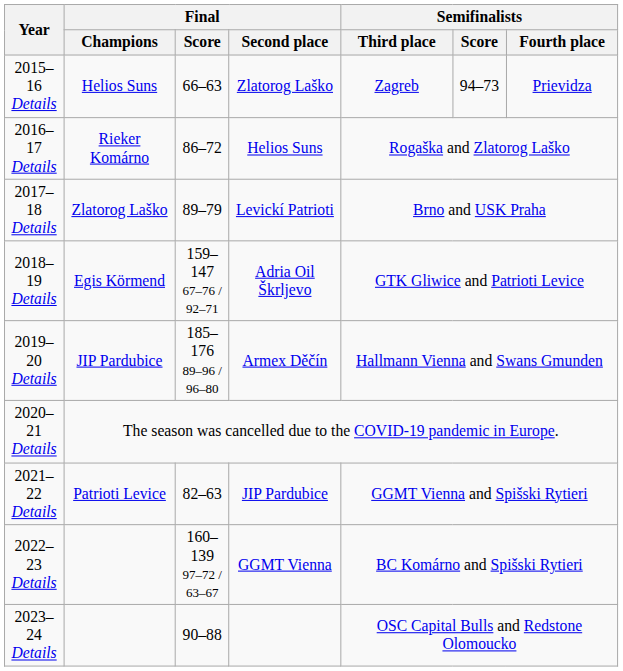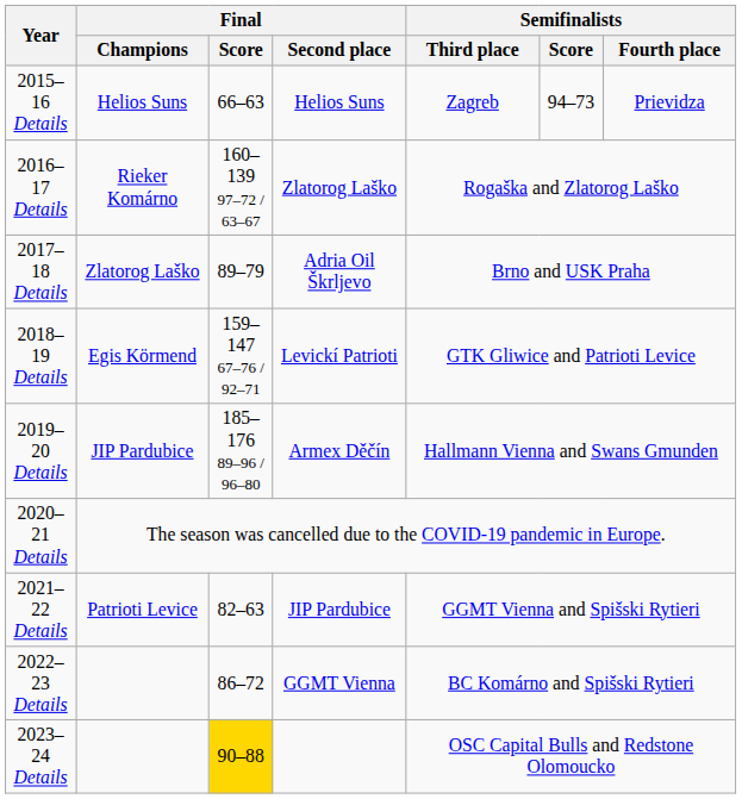2015–16 Details | Final / Second place: Zlatorog Laško -> Helios Suns
2016–17 Details | Final / Score: 86–72 -> 160–139 97–72 / 63–67
2016–17 Details | Final / Second place: Helios Suns -> Zlatorog Laško
2017–18 Details | Final / Second place: Levickí Patrioti -> Adria Oil Škrljevo
2018–19 Details | Final / Second place: Adria Oil Škrljevo -> Levickí Patrioti
2022–23 Details | Final / Score: 160–139 97–72 / 63–67 -> 86–72
2023–24 Details | Final / Score: no background -> gold background
